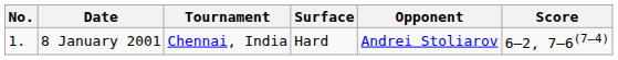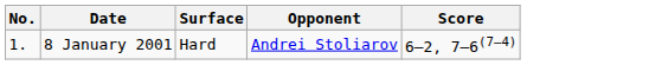- column: Tournament | Chennai, India
